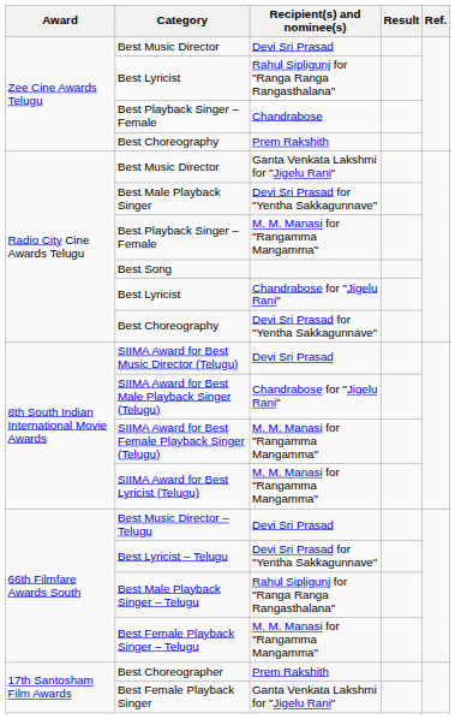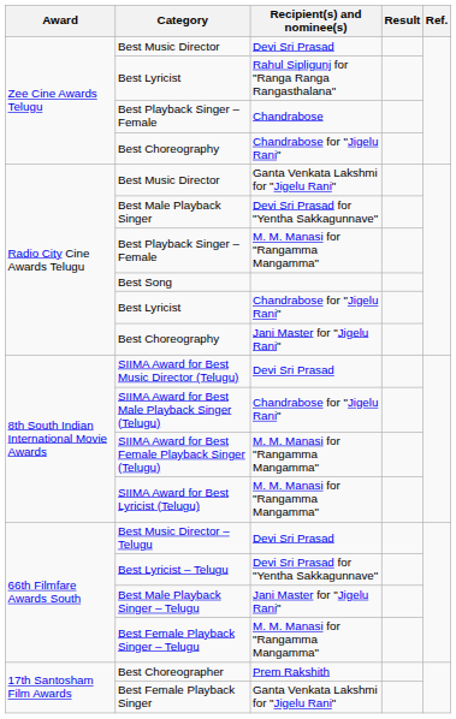Zee Cine Awards Telugu / Best Choreography | Recipient(s) and nominee(s): Prem Rakshith -> Chandrabose for "Jigelu Rani"
Radio City Cine Awards Telugu / Best Choreography | Recipient(s) and nominee(s): Devi Sri Prasad for "Yentha Sakkagunnave" -> Jani Master for "Jigelu Rani"
Best Male Playback Singer – Telugu | Recipient(s) and nominee(s): Rahul Sipligunj for "Ranga Ranga Rangasthalana" -> Jani Master for "Jigelu Rani"
